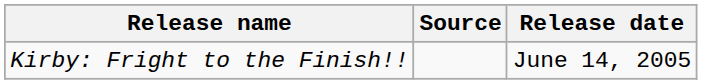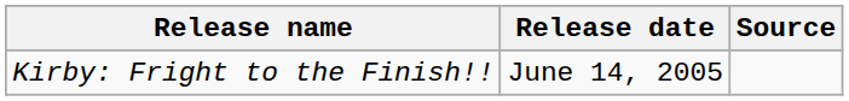columns swapped: Release date <-> Source
